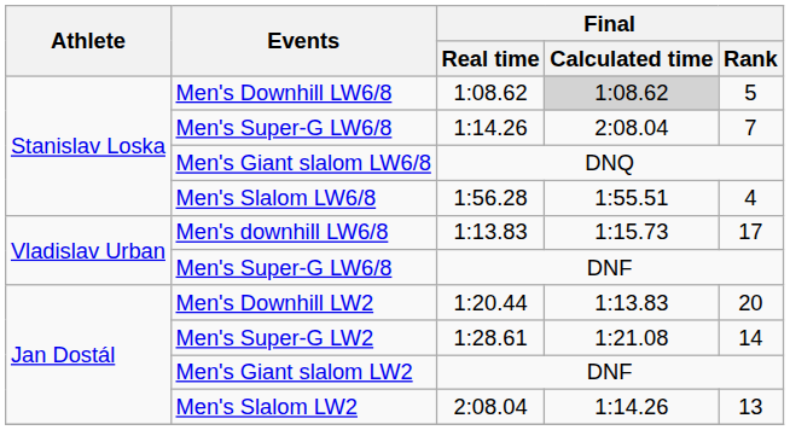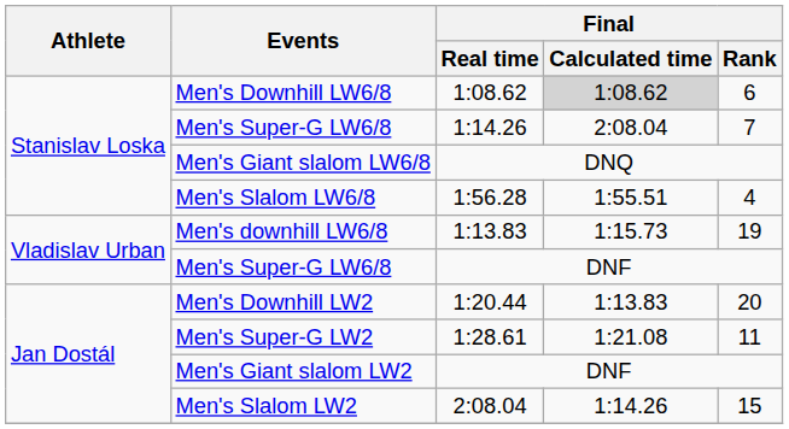Men's Downhill LW6/8 | Final / Rank: 5 -> 6
Men's downhill LW6/8 | Final / Rank: 17 -> 19
Men's Super-G LW2 | Final / Rank: 14 -> 11
Men's Slalom LW2 | Final / Rank: 13 -> 15
